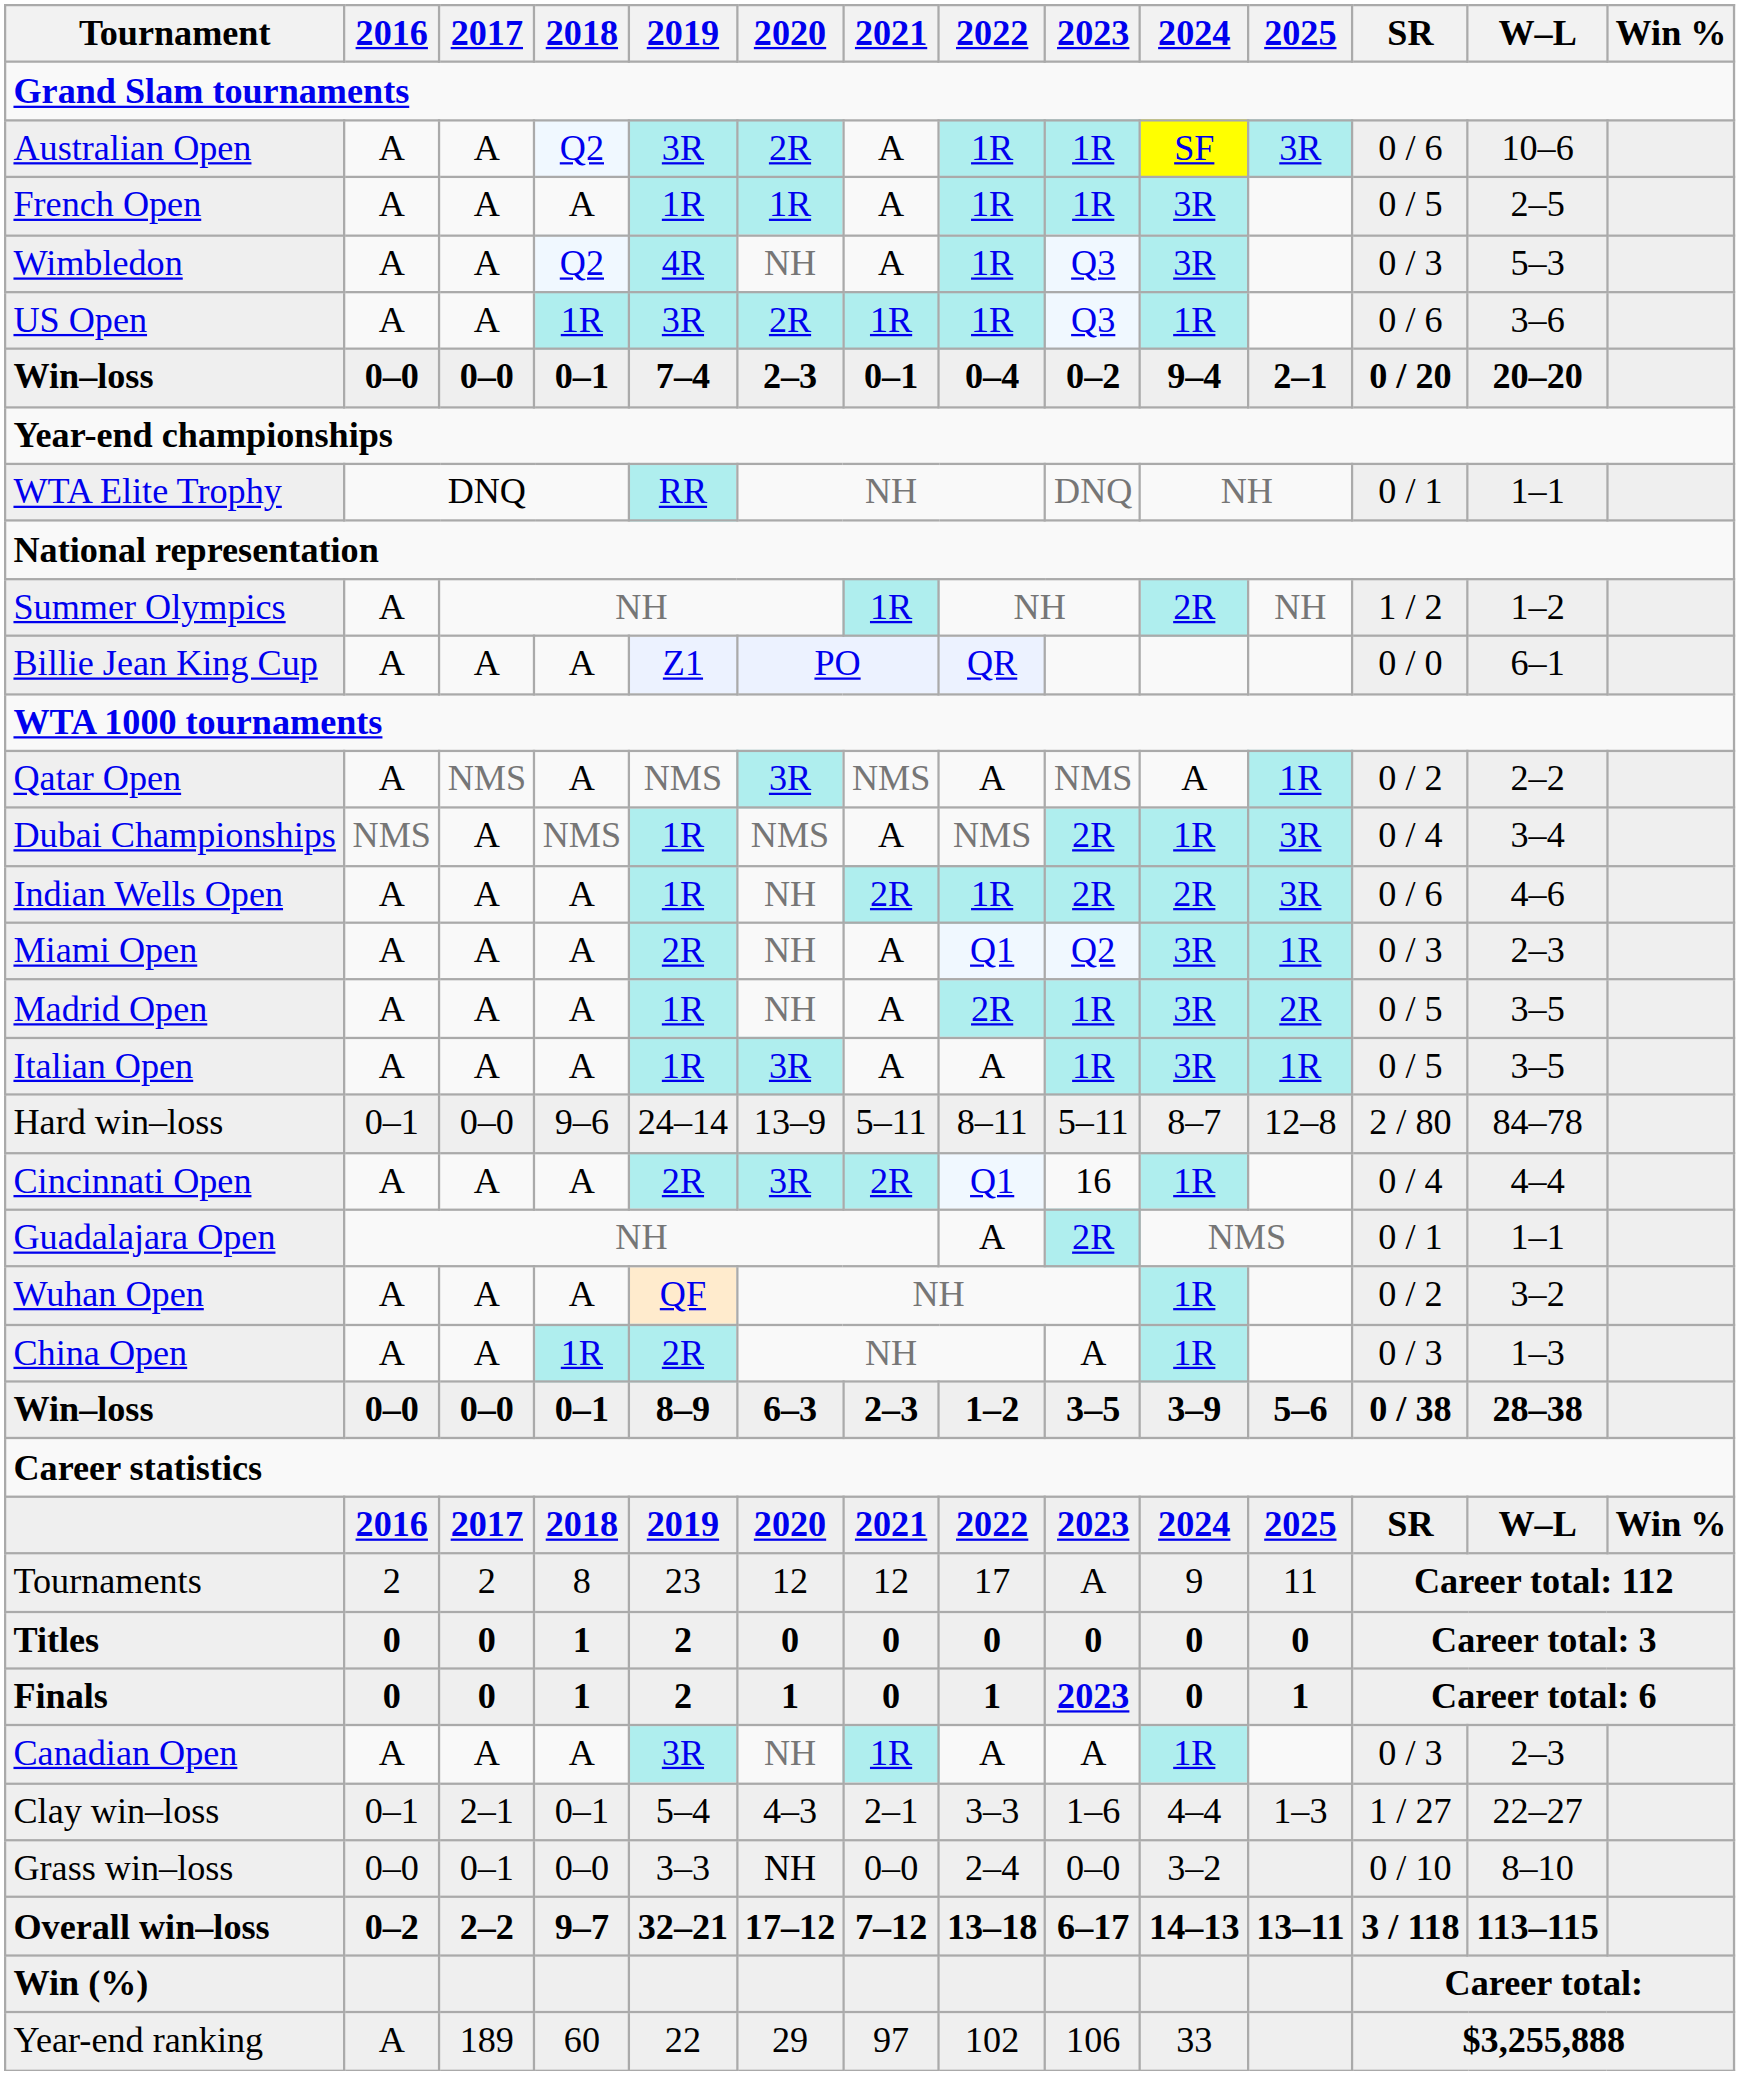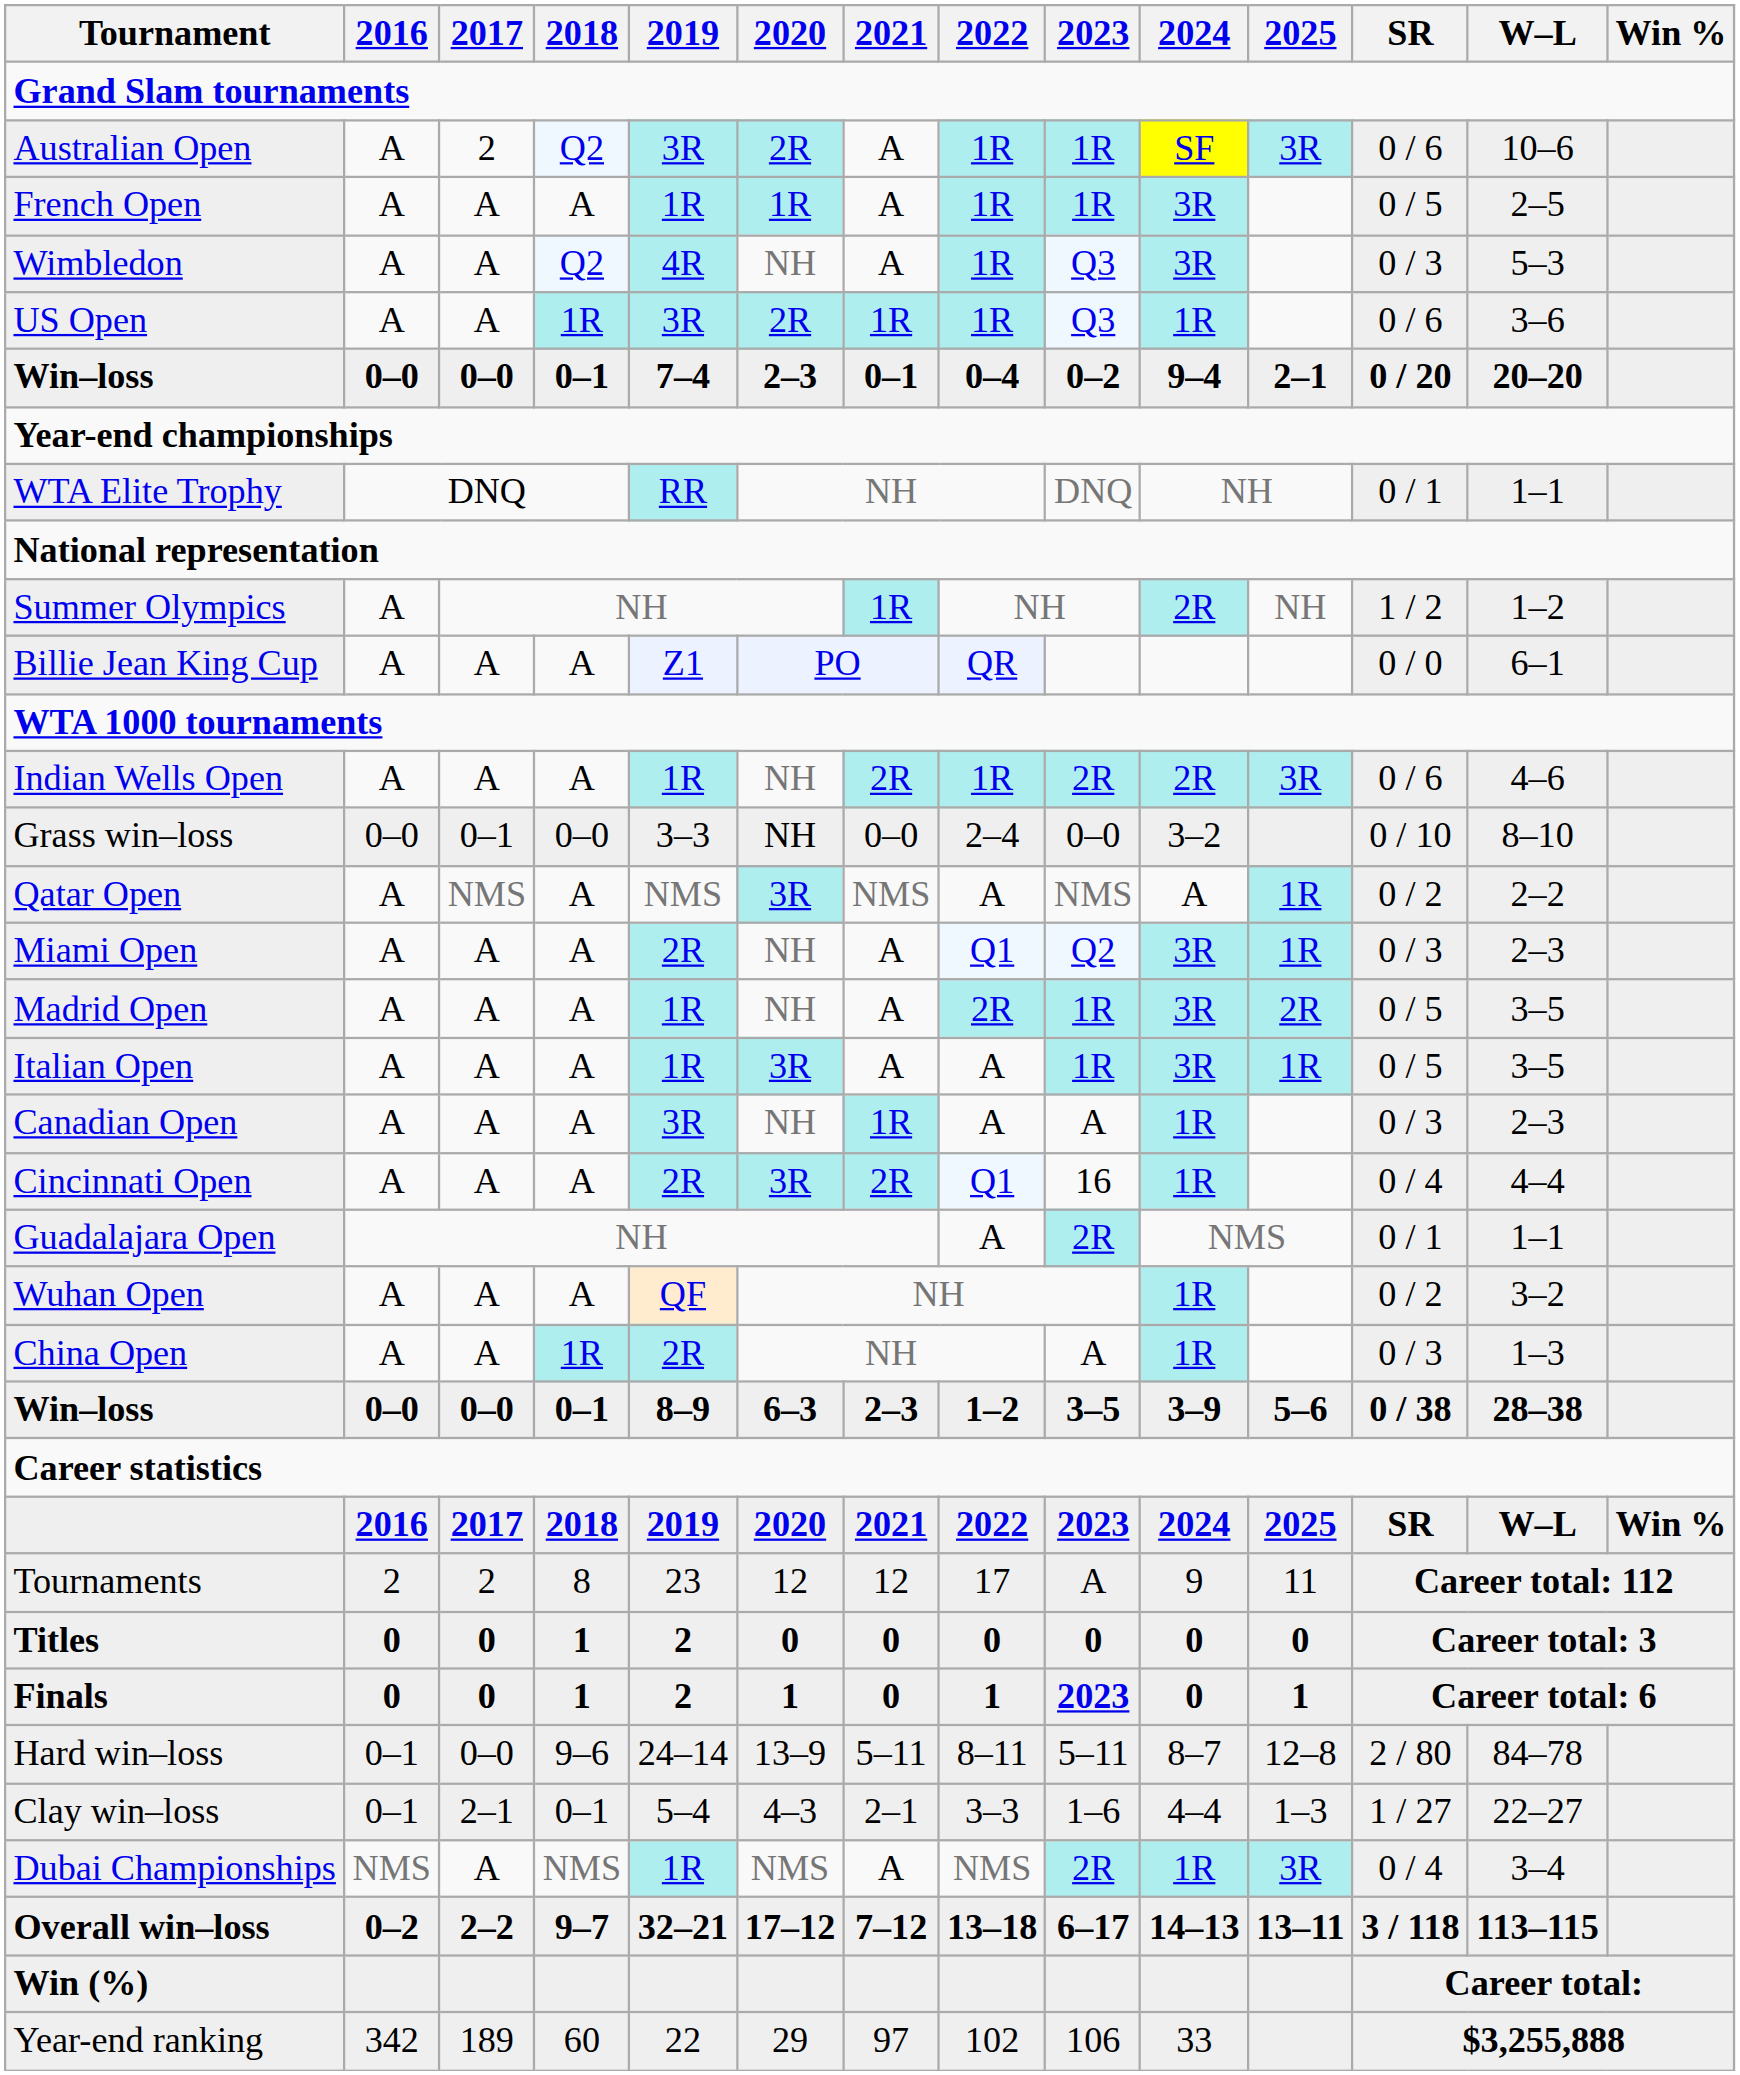Australian Open | 2017: A -> 2
rows swapped: Qatar Open <-> Indian Wells Open
rows swapped: Dubai Championships <-> Grass win–loss
rows swapped: Canadian Open <-> Hard win–loss
Year-end ranking | 2016: A -> 342
